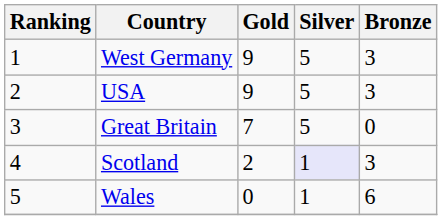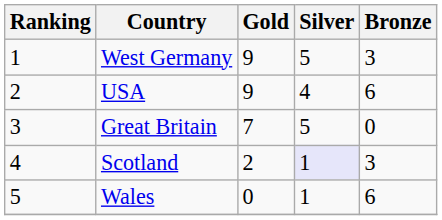USA | Silver: 5 -> 4
USA | Bronze: 3 -> 6
